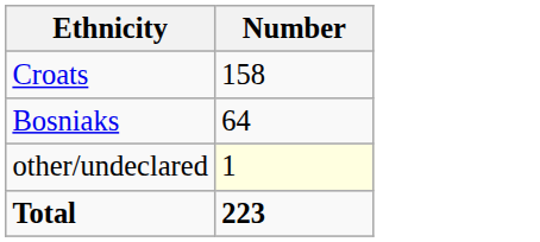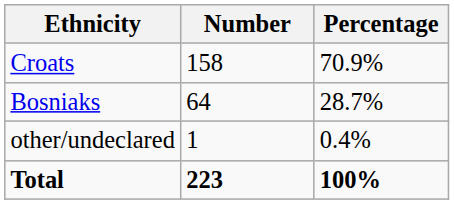+ column: Percentage | 70.9% | 28.7% | 0.4% | 100%
other/undeclared | Number: lightyellow background -> no background
